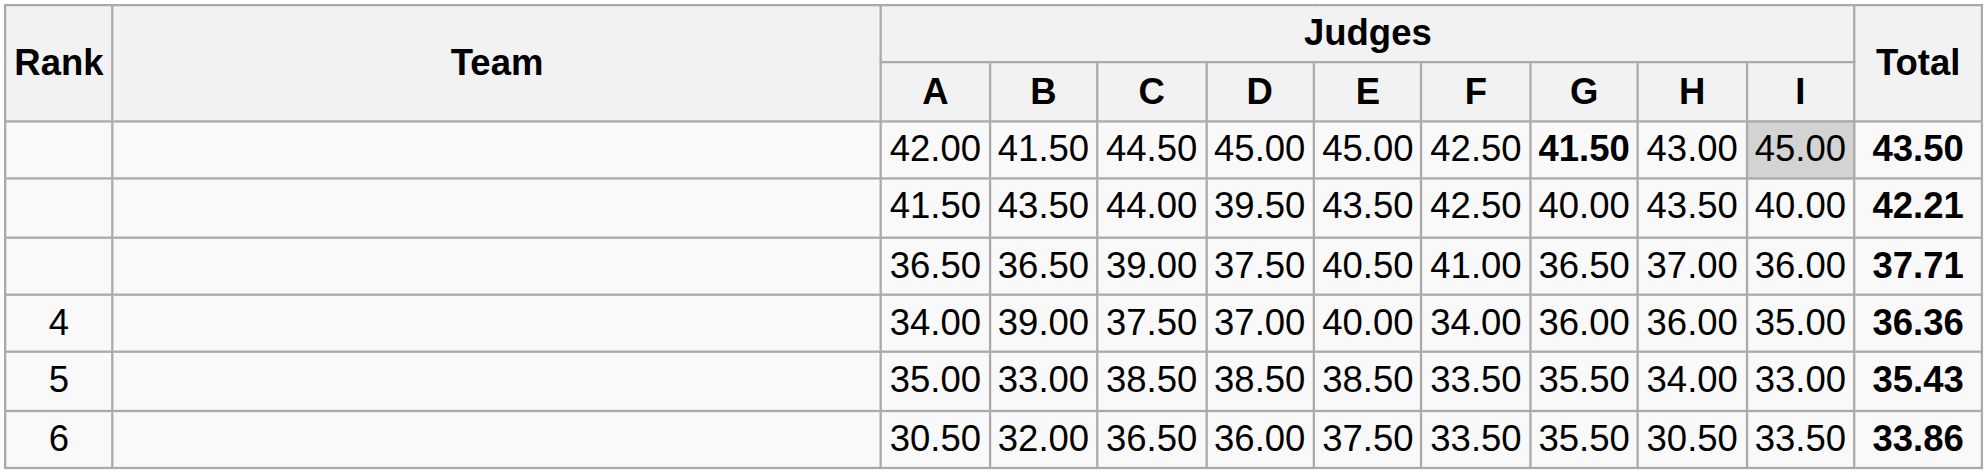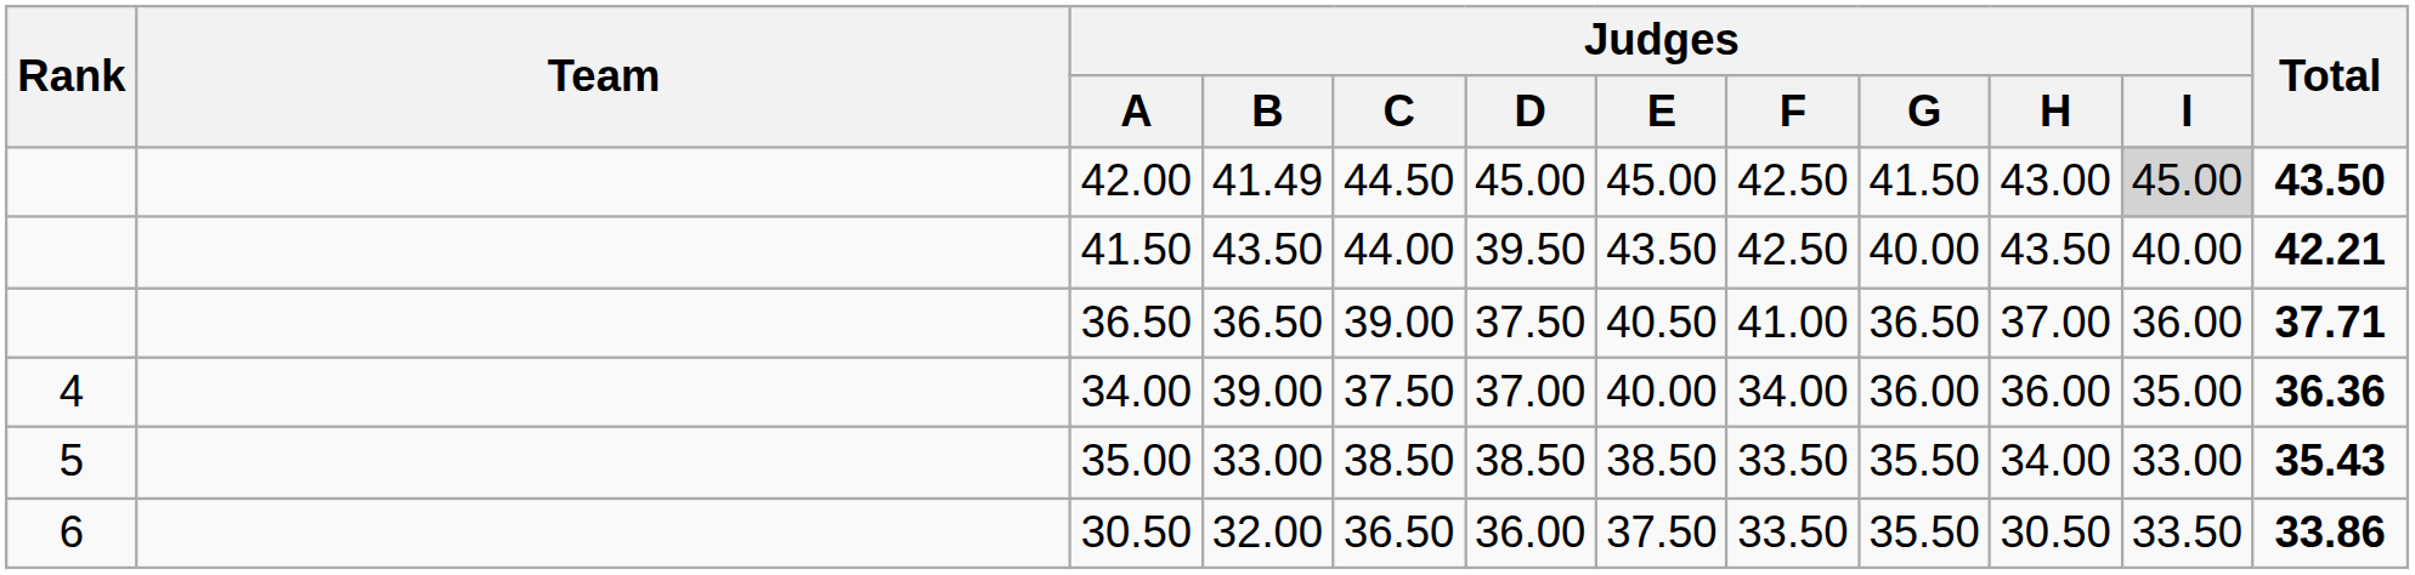42.00 | Judges / B: 41.50 -> 41.49
42.00 | Judges / G: bold -> normal
